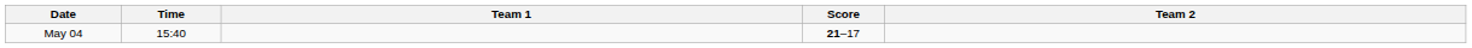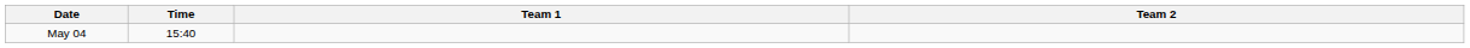- column: Score | 21–17
